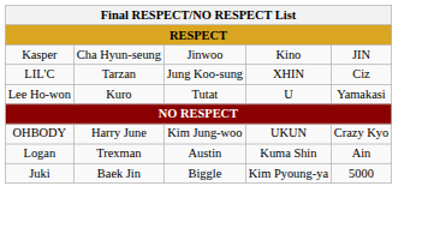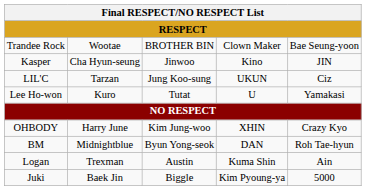+ row: Trandee Rock | Wootae | BROTHER BIN | Clown Maker | Bae Seung-yoon
LIL'C | column 4: XHIN -> UKUN
OHBODY | column 4: UKUN -> XHIN
+ row: BM | Midnightblue | Byun Yong-seok | DAN | Roh Tae-hyun
